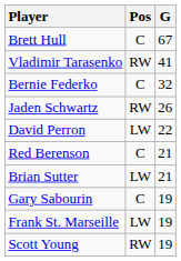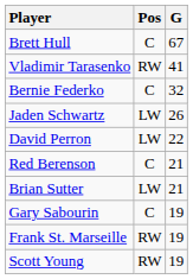Jaden Schwartz | Pos: RW -> LW
Frank St. Marseille | Pos: LW -> RW
